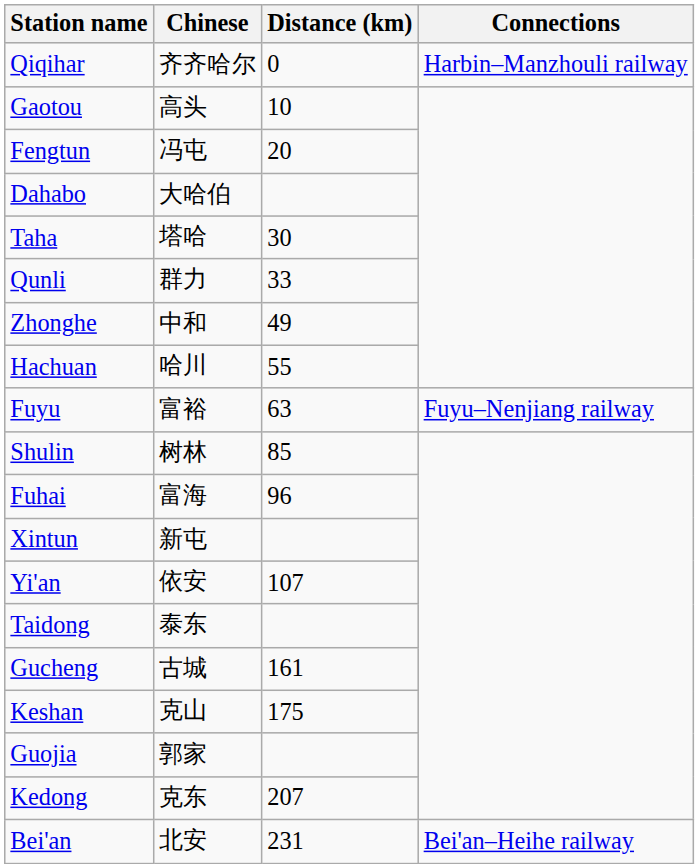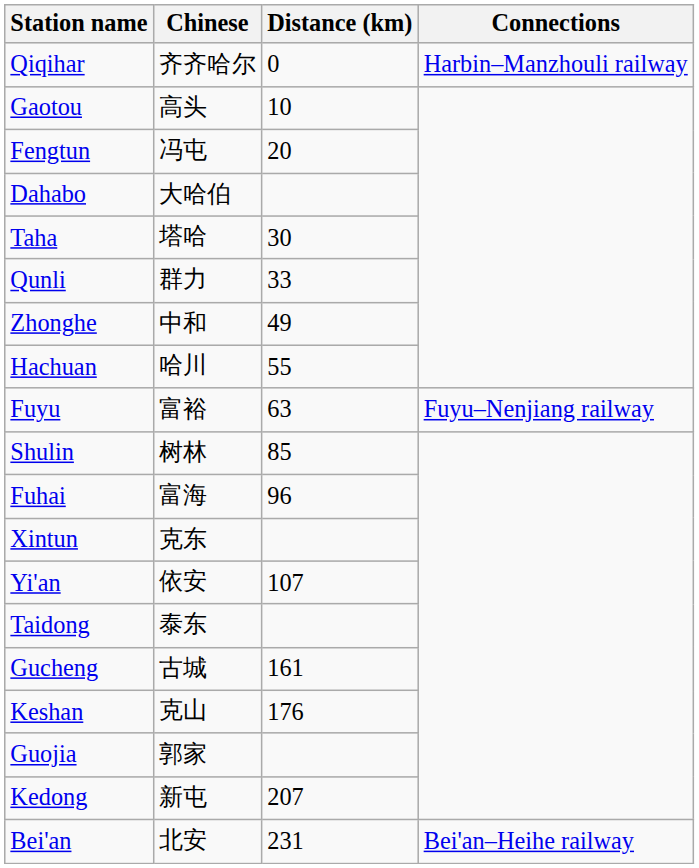Xintun | Chinese: 新屯 -> 克东
Keshan | Distance (km): 175 -> 176
Kedong | Chinese: 克东 -> 新屯
